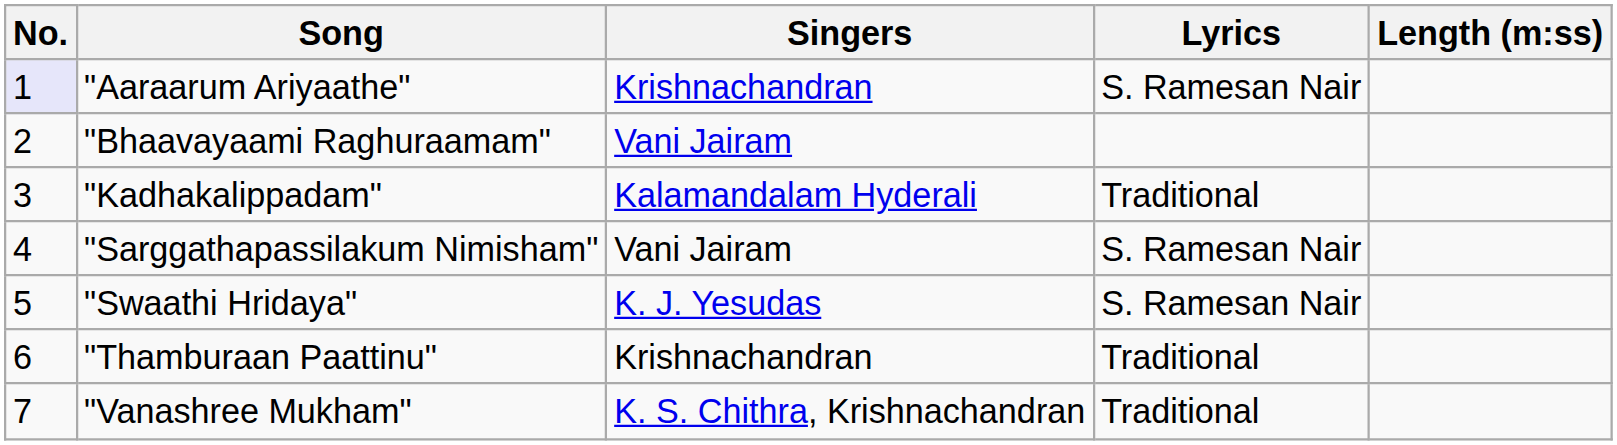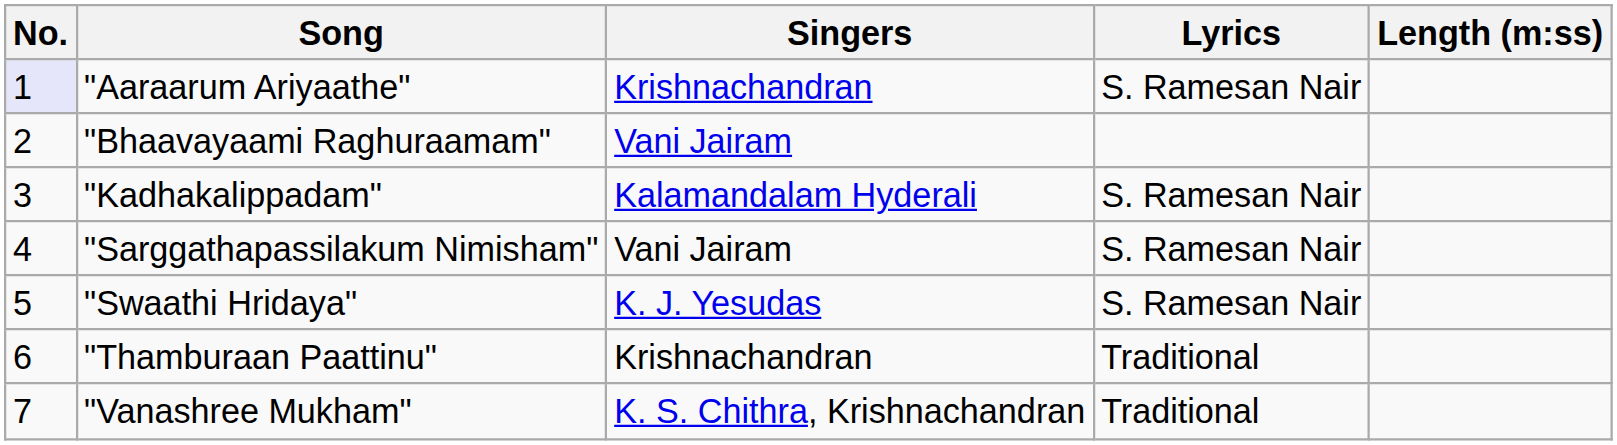"Kadhakalippadam" | Lyrics: Traditional -> S. Ramesan Nair
